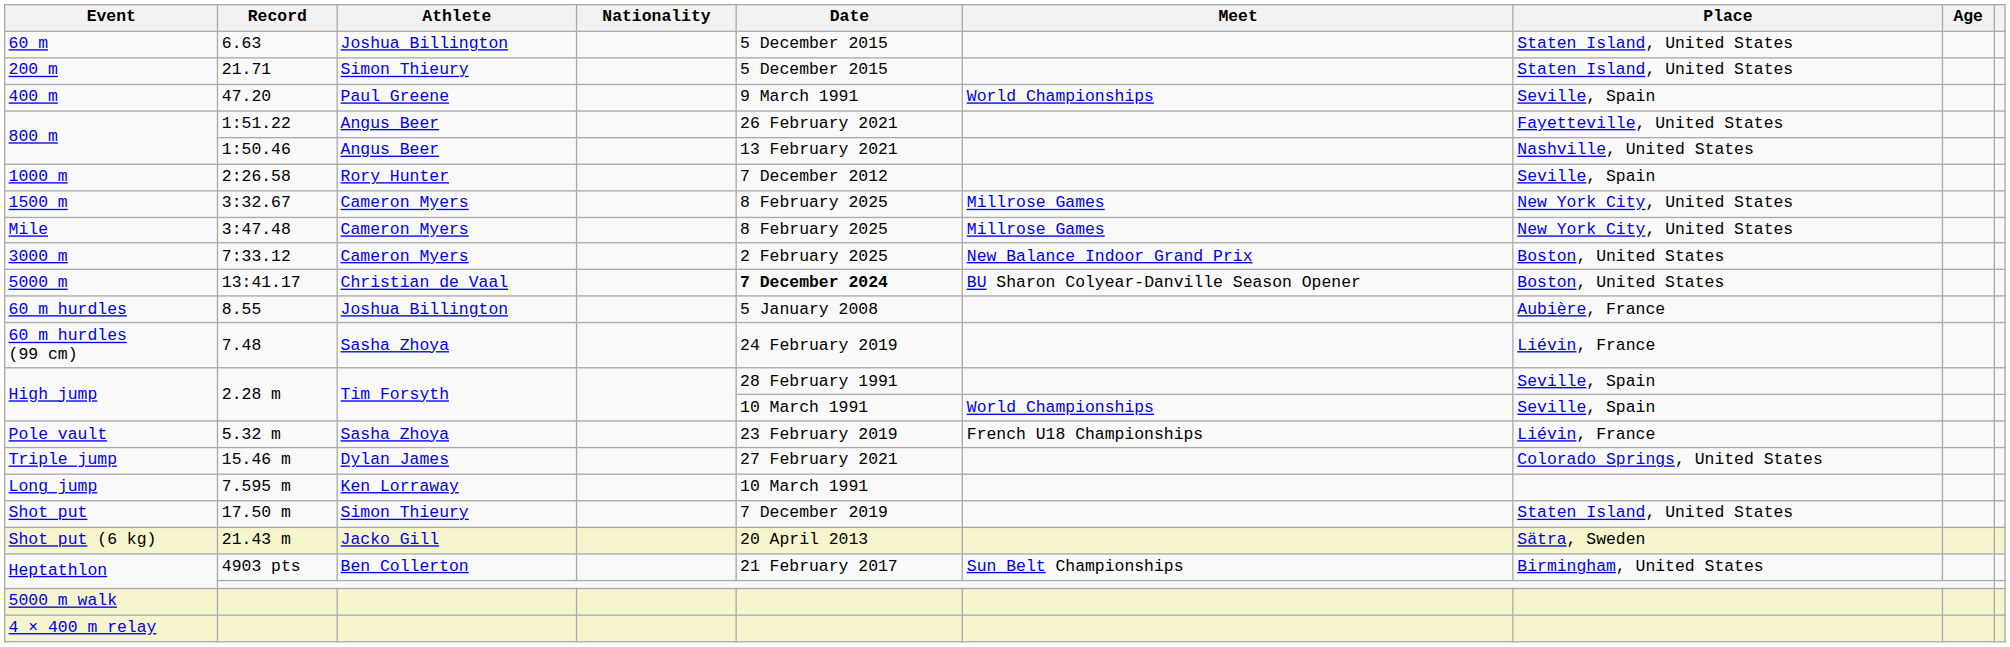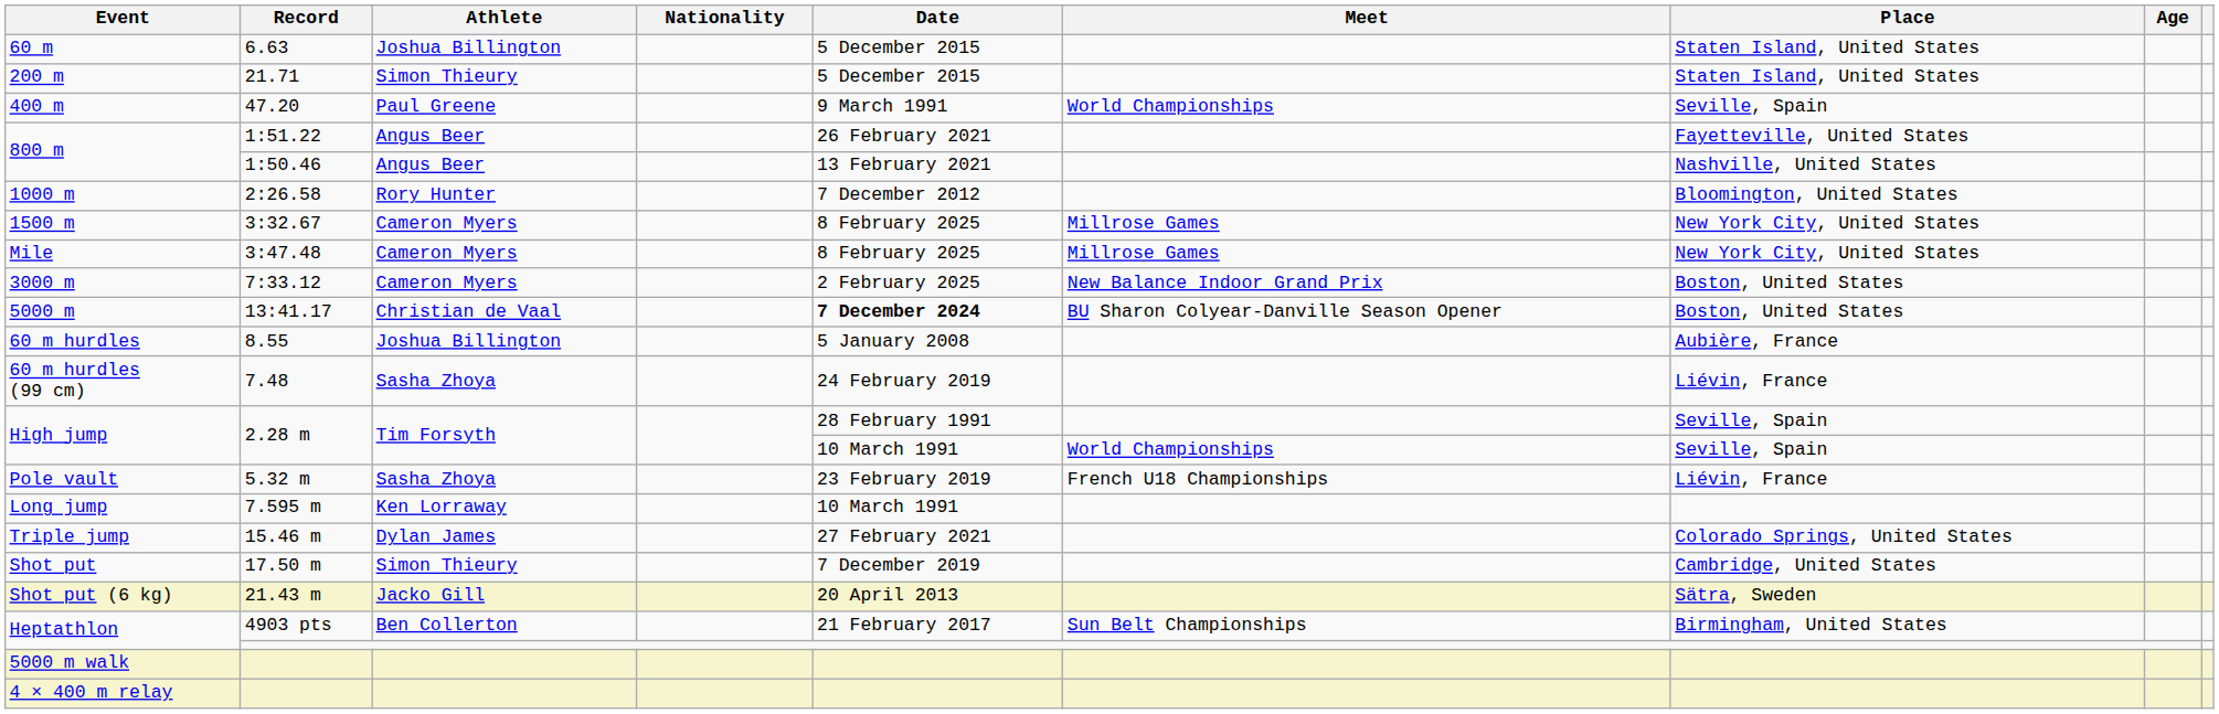1000 m | Place: Seville, Spain -> Bloomington, United States
rows swapped: Long jump <-> Triple jump
Shot put | Place: Staten Island, United States -> Cambridge, United States
